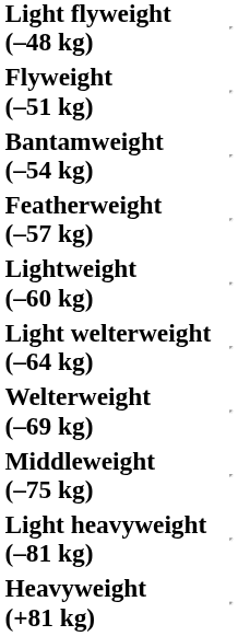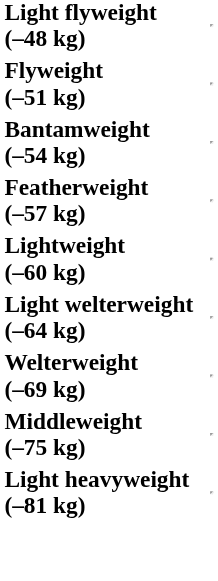- row: Heavyweight (+81 kg)
